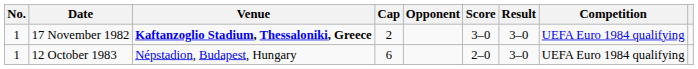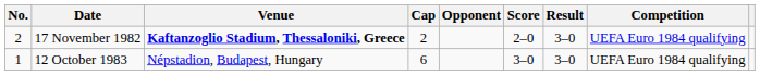17 November 1982 | No.: 1 -> 2
17 November 1982 | Score: 3–0 -> 2–0
12 October 1983 | Score: 2–0 -> 3–0
